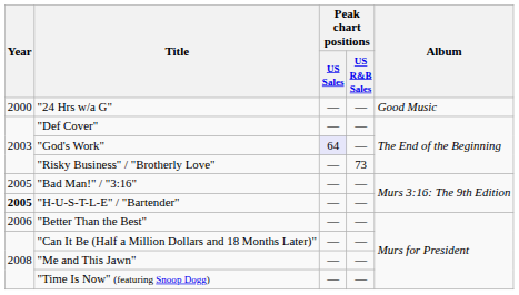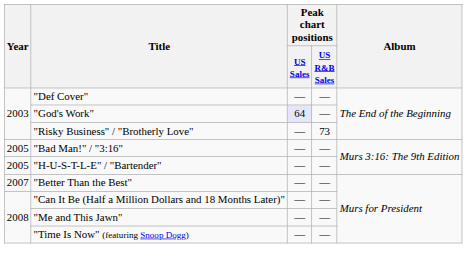- row: 2000 | "24 Hrs w/a G" | — | — | Good Music
"H-U-S-T-L-E" / "Bartender" | Year: bold -> normal
"Better Than the Best" | Year: 2006 -> 2007
